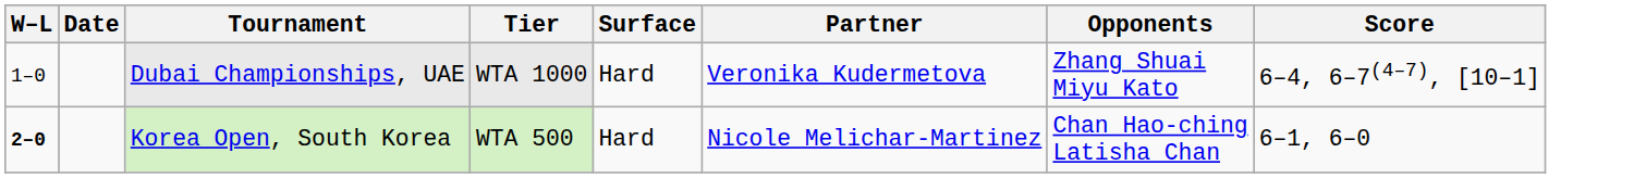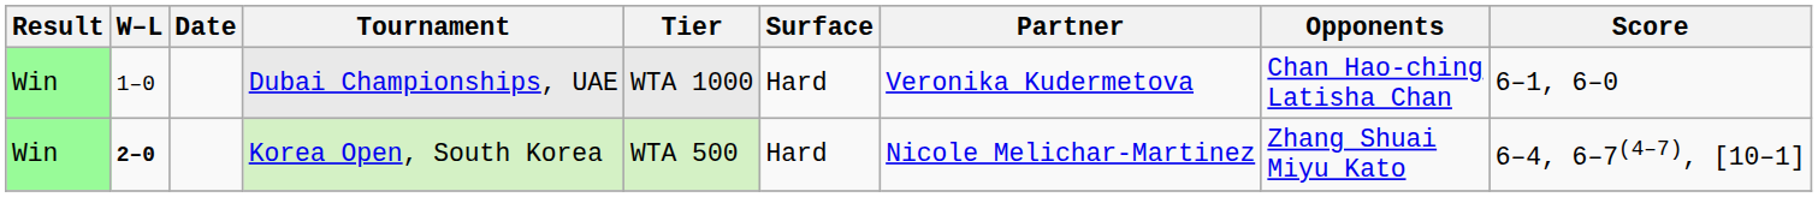+ column: Result | Win | Win
Dubai Championships, UAE | Opponents: Zhang Shuai Miyu Kato -> Chan Hao-ching Latisha Chan
Dubai Championships, UAE | Score: 6–4, 6–7(4–7), [10–1] -> 6–1, 6–0
Korea Open, South Korea | Opponents: Chan Hao-ching Latisha Chan -> Zhang Shuai Miyu Kato
Korea Open, South Korea | Score: 6–1, 6–0 -> 6–4, 6–7(4–7), [10–1]
